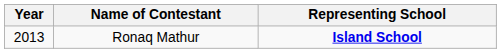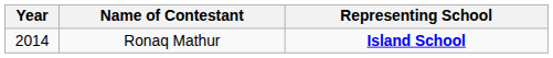Ronaq Mathur | Year: 2013 -> 2014
